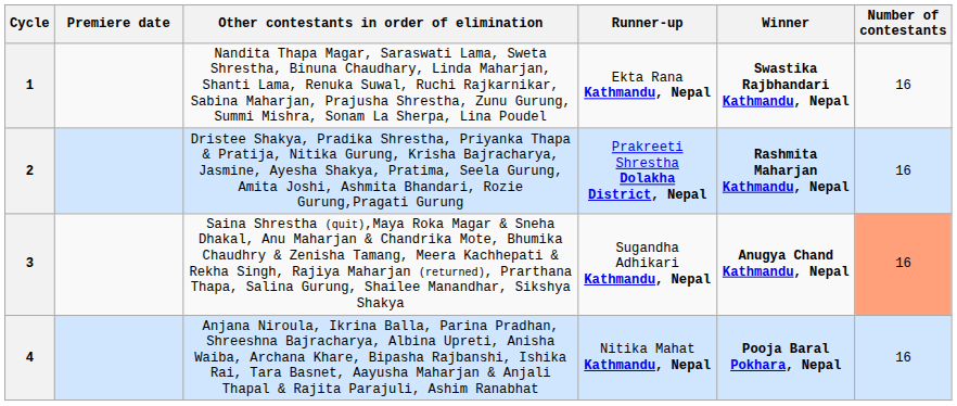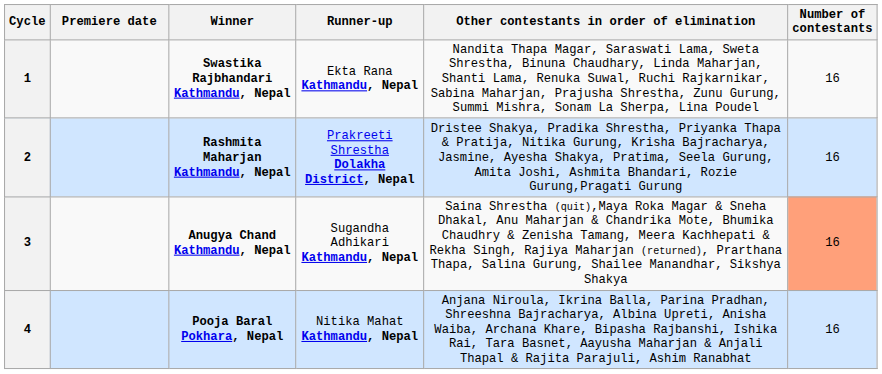columns swapped: Winner <-> Other contestants in order of elimination
